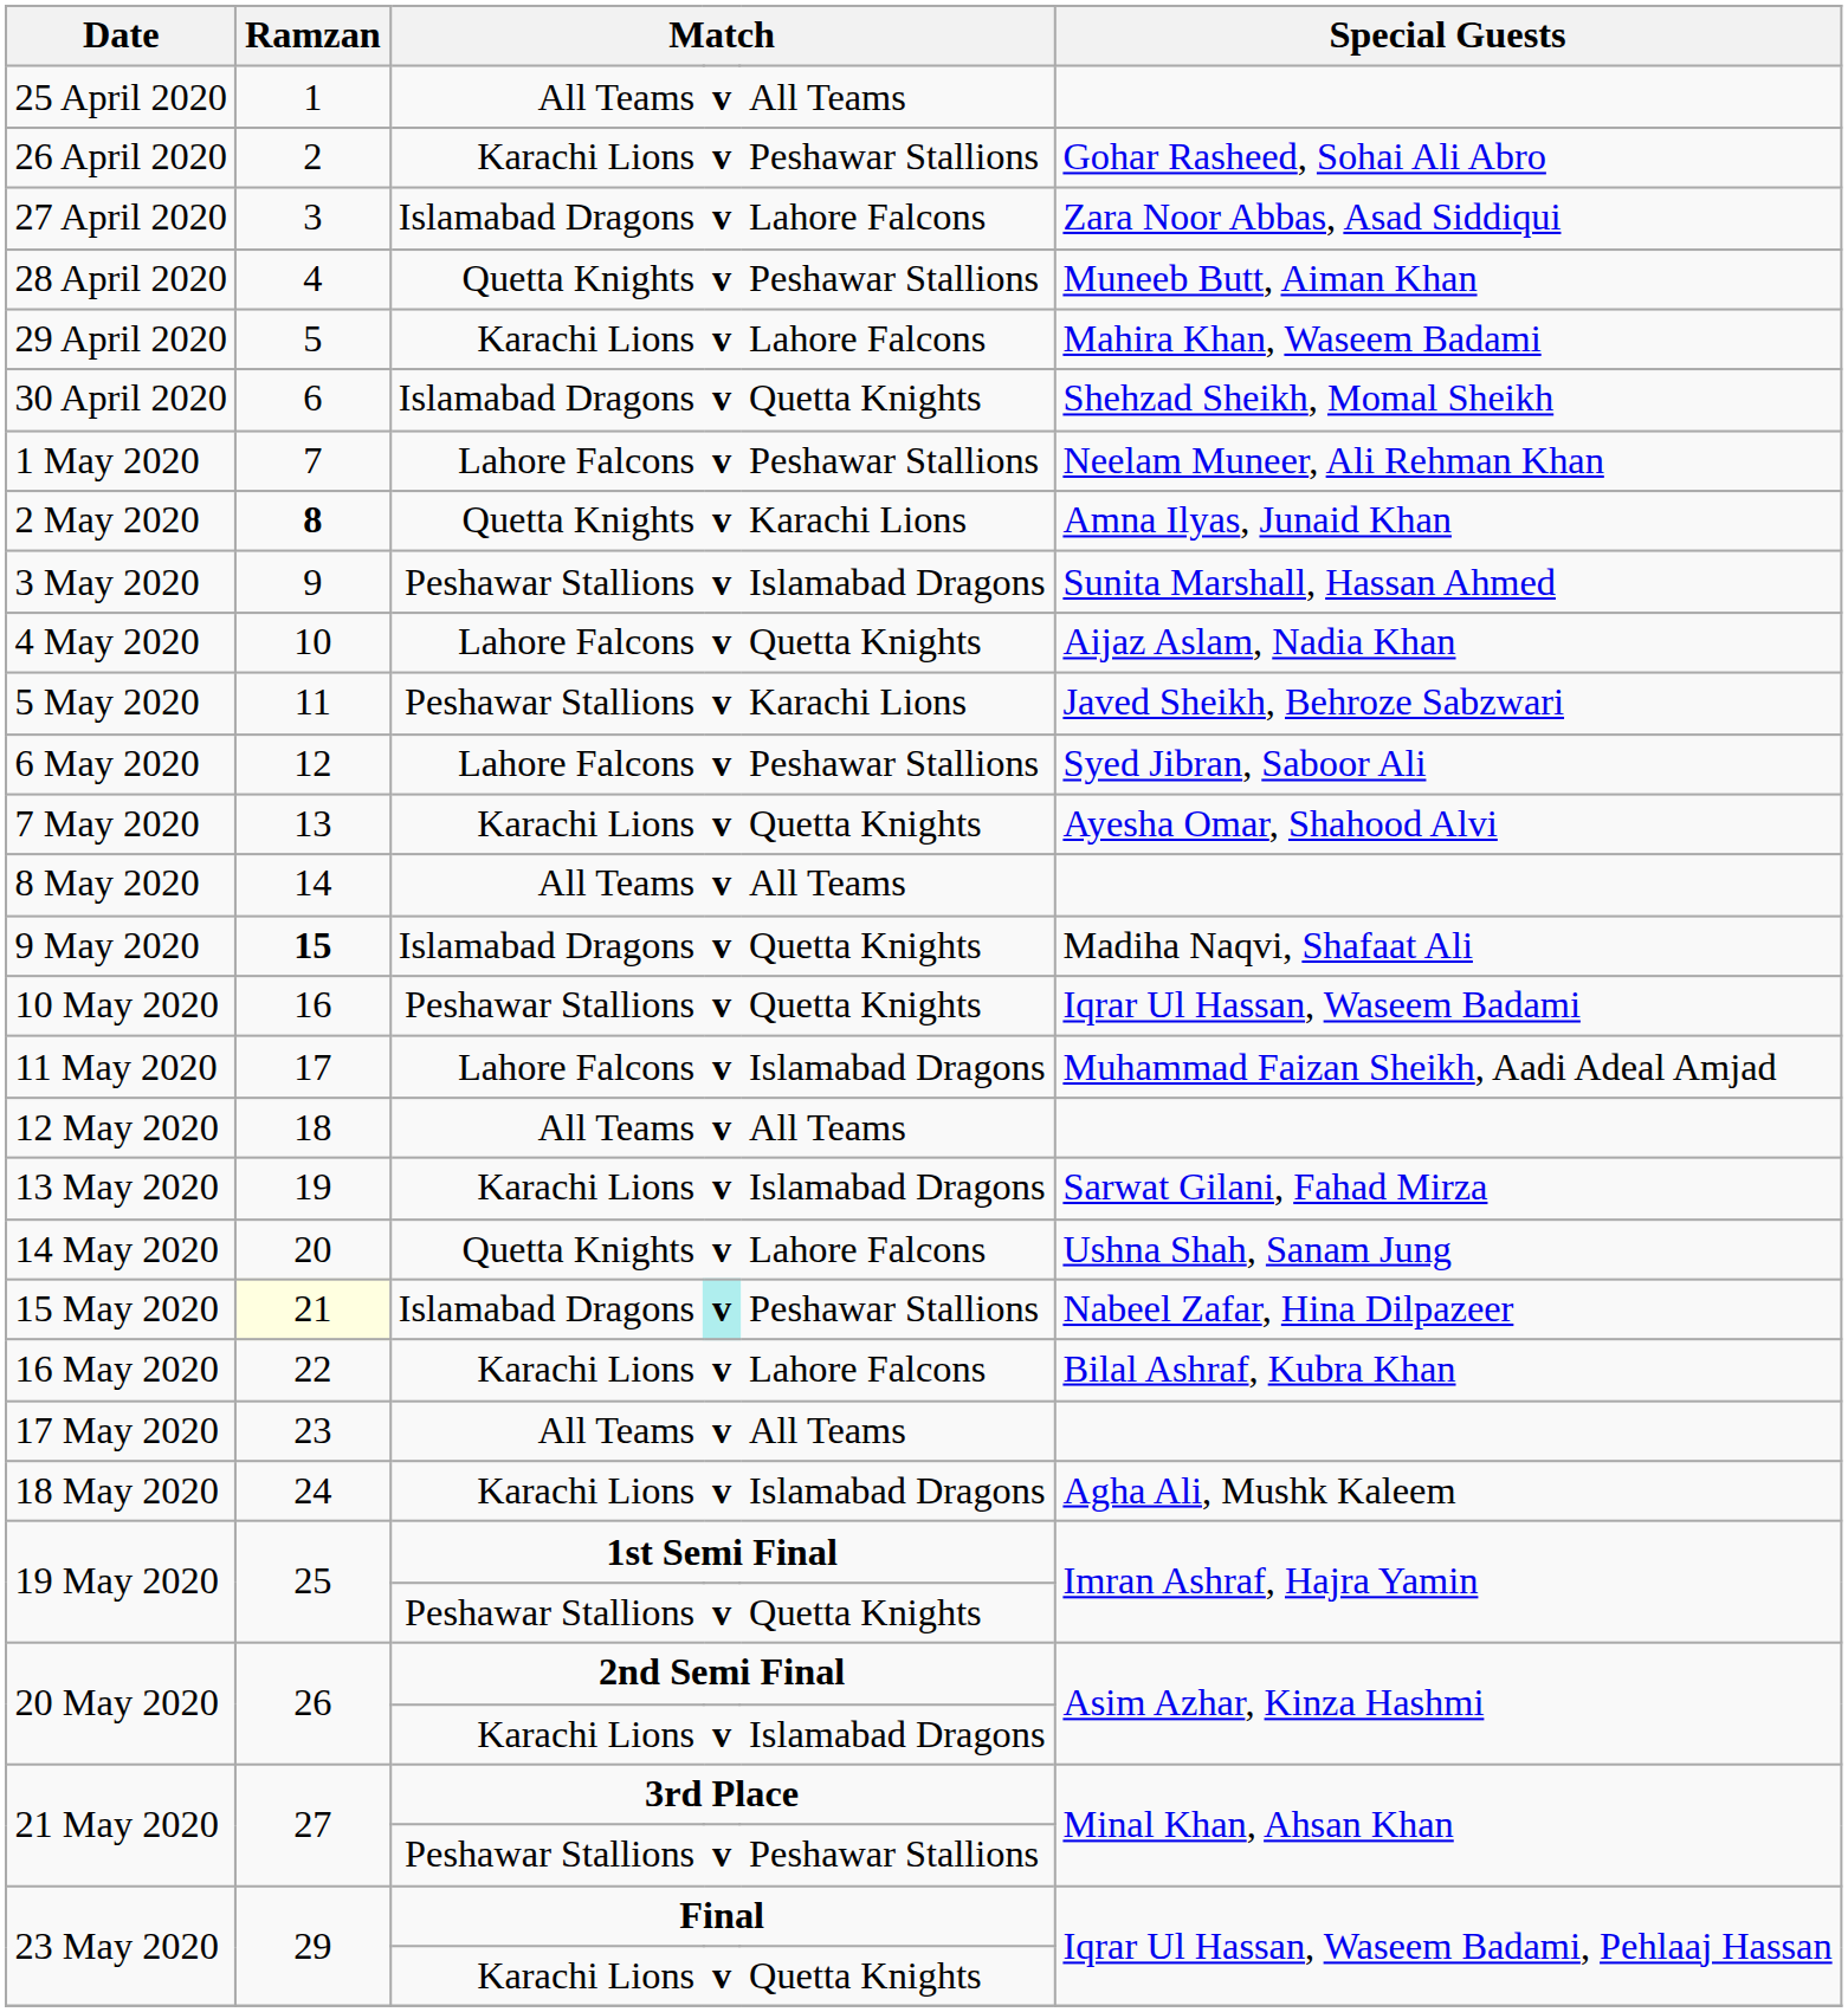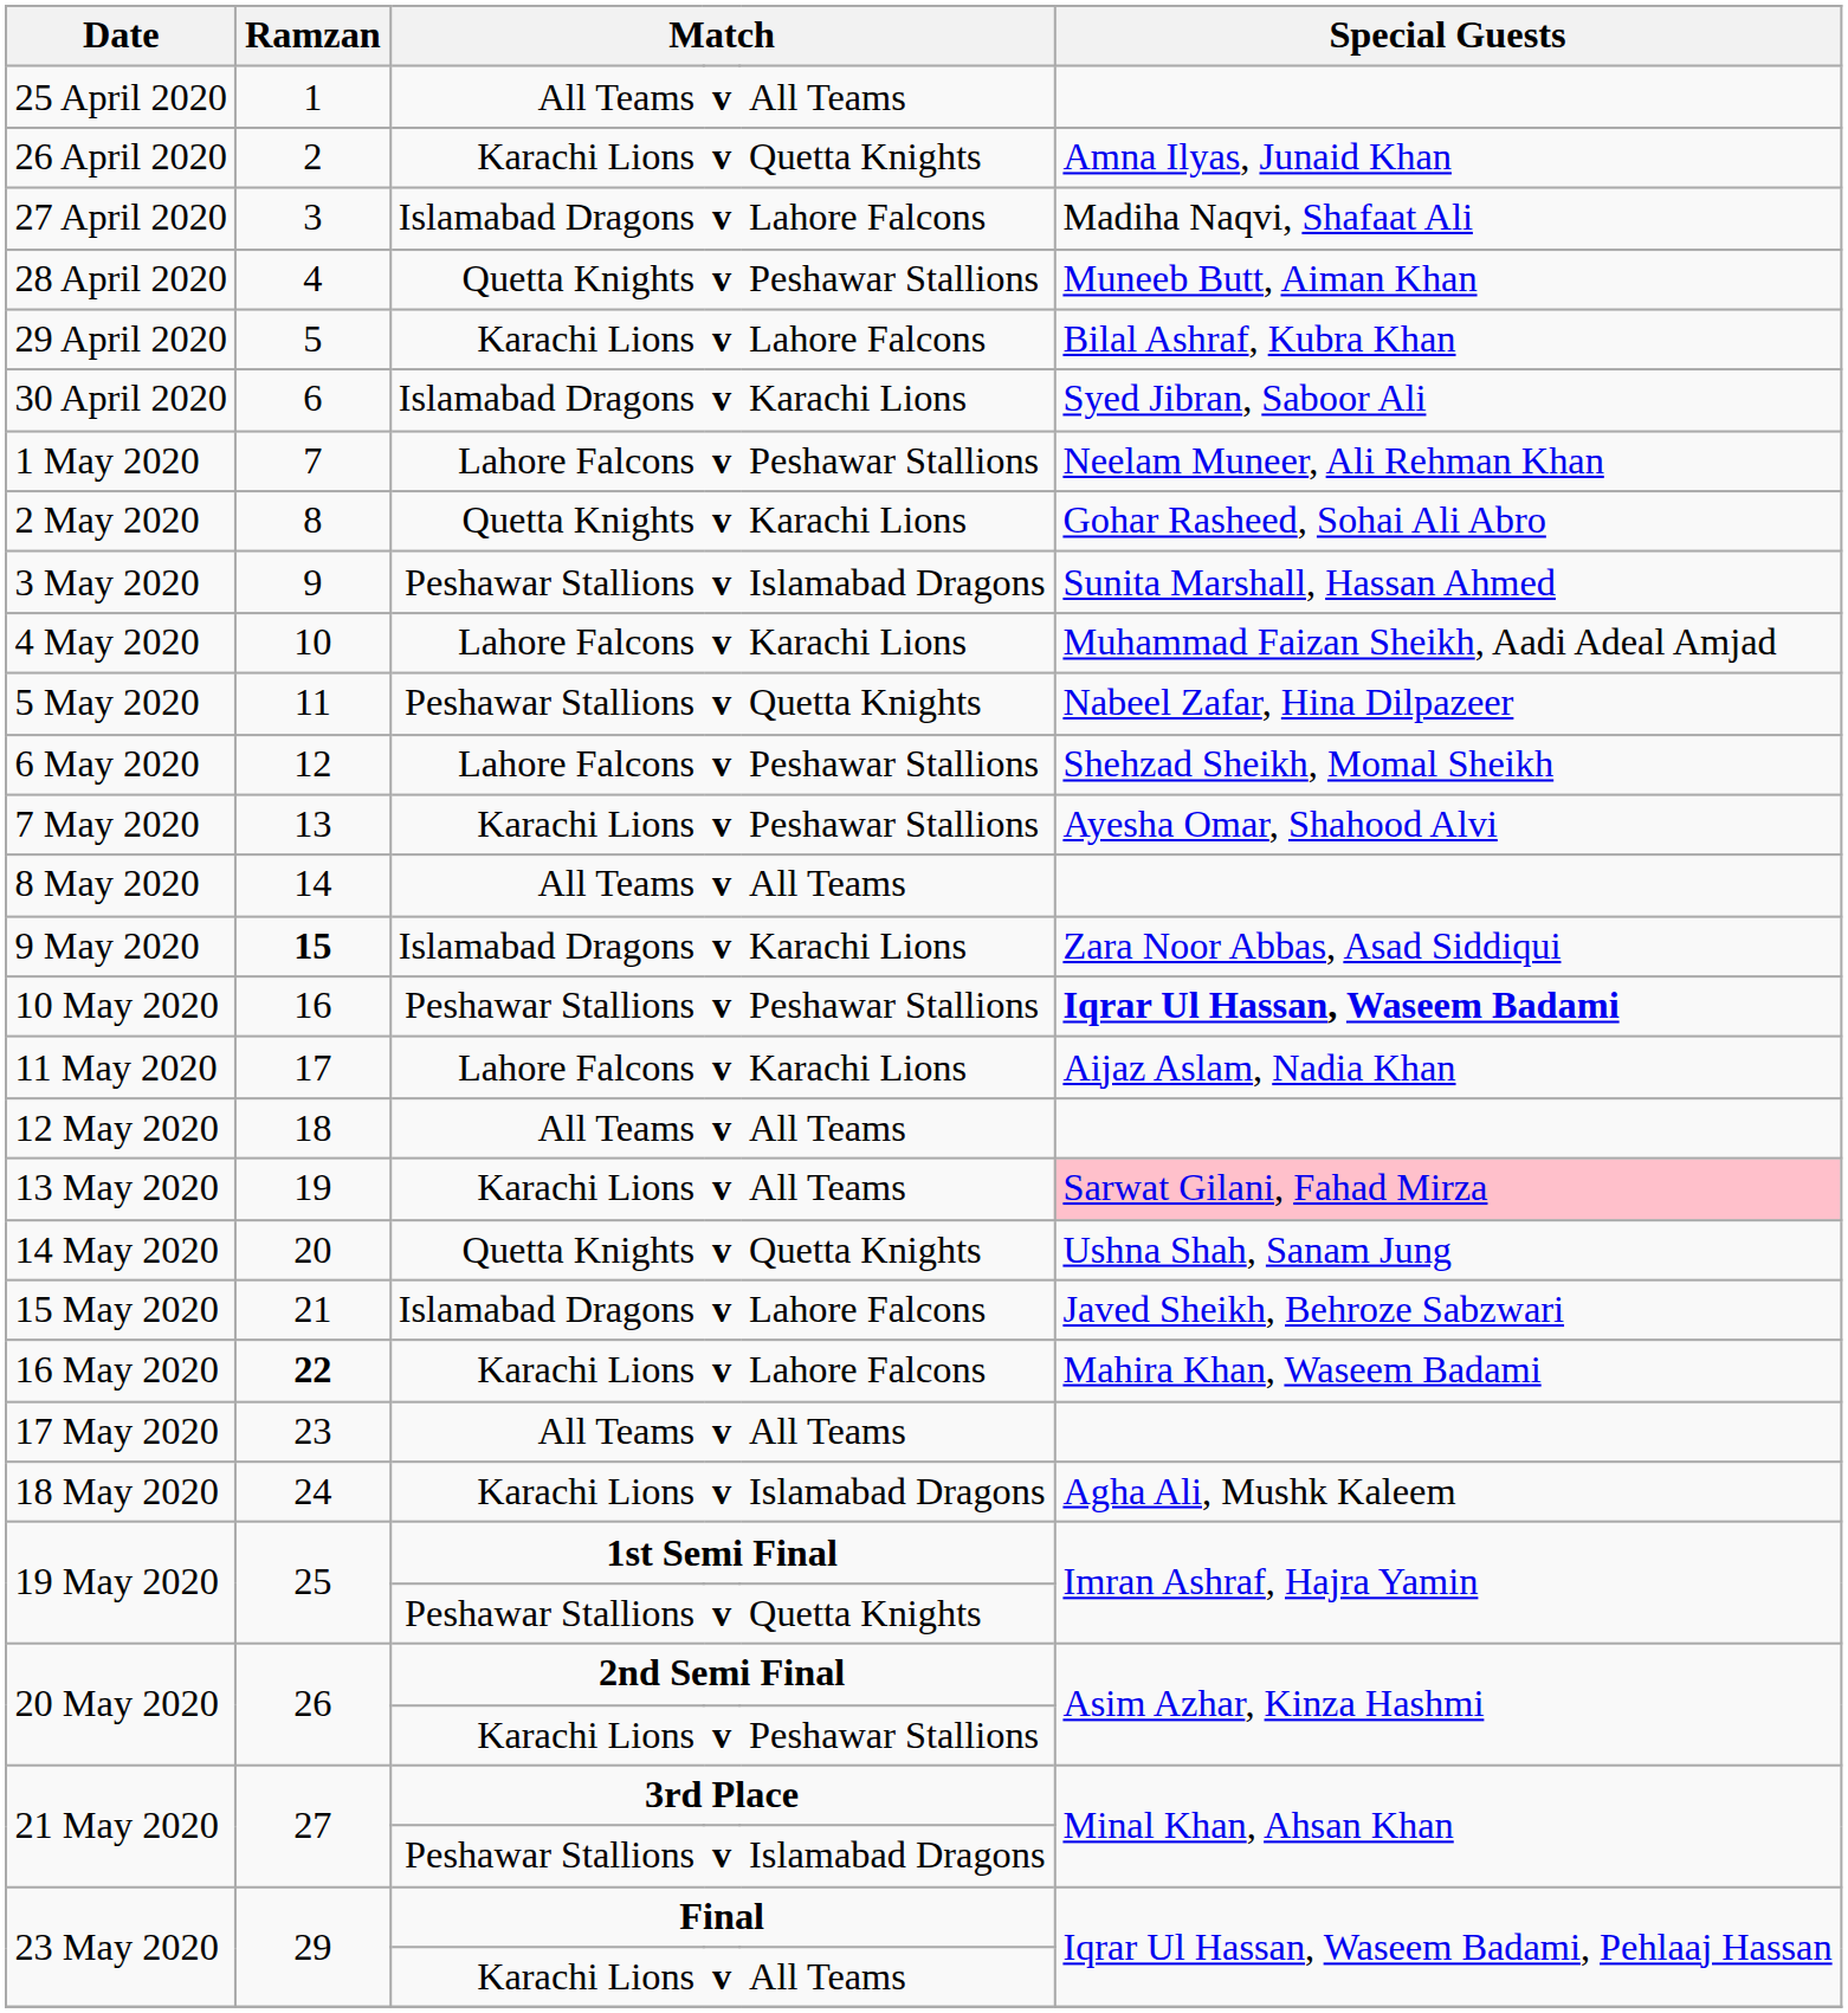26 April 2020 | column 5: Peshawar Stallions -> Quetta Knights
26 April 2020 | Special Guests: Gohar Rasheed, Sohai Ali Abro -> Amna Ilyas, Junaid Khan
27 April 2020 | Special Guests: Zara Noor Abbas, Asad Siddiqui -> Madiha Naqvi, Shafaat Ali
29 April 2020 | Special Guests: Mahira Khan, Waseem Badami -> Bilal Ashraf, Kubra Khan
30 April 2020 | column 5: Quetta Knights -> Karachi Lions
30 April 2020 | Special Guests: Shehzad Sheikh, Momal Sheikh -> Syed Jibran, Saboor Ali
2 May 2020 | Ramzan: bold -> normal
2 May 2020 | Special Guests: Amna Ilyas, Junaid Khan -> Gohar Rasheed, Sohai Ali Abro
4 May 2020 | column 5: Quetta Knights -> Karachi Lions
4 May 2020 | Special Guests: Aijaz Aslam, Nadia Khan -> Muhammad Faizan Sheikh, Aadi Adeal Amjad
5 May 2020 | column 5: Karachi Lions -> Quetta Knights
5 May 2020 | Special Guests: Javed Sheikh, Behroze Sabzwari -> Nabeel Zafar, Hina Dilpazeer
6 May 2020 | Special Guests: Syed Jibran, Saboor Ali -> Shehzad Sheikh, Momal Sheikh
7 May 2020 | column 5: Quetta Knights -> Peshawar Stallions
9 May 2020 | column 5: Quetta Knights -> Karachi Lions
9 May 2020 | Special Guests: Madiha Naqvi, Shafaat Ali -> Zara Noor Abbas, Asad Siddiqui
10 May 2020 | column 5: Quetta Knights -> Peshawar Stallions
10 May 2020 | Special Guests: normal -> bold
11 May 2020 | column 5: Islamabad Dragons -> Karachi Lions
11 May 2020 | Special Guests: Muhammad Faizan Sheikh, Aadi Adeal Amjad -> Aijaz Aslam, Nadia Khan
13 May 2020 | column 5: Islamabad Dragons -> All Teams
13 May 2020 | Special Guests: no background -> pink background
14 May 2020 | column 5: Lahore Falcons -> Quetta Knights
15 May 2020 | Ramzan: lightyellow background -> no background
15 May 2020 | column 4: paleturquoise background -> no background
15 May 2020 | column 5: Peshawar Stallions -> Lahore Falcons
15 May 2020 | Special Guests: Nabeel Zafar, Hina Dilpazeer -> Javed Sheikh, Behroze Sabzwari
16 May 2020 | Ramzan: normal -> bold
16 May 2020 | Special Guests: Bilal Ashraf, Kubra Khan -> Mahira Khan, Waseem Badami
20 May 2020 / Karachi Lions | column 5: Islamabad Dragons -> Peshawar Stallions
21 May 2020 / Peshawar Stallions | column 5: Peshawar Stallions -> Islamabad Dragons
23 May 2020 / Karachi Lions | column 5: Quetta Knights -> All Teams
